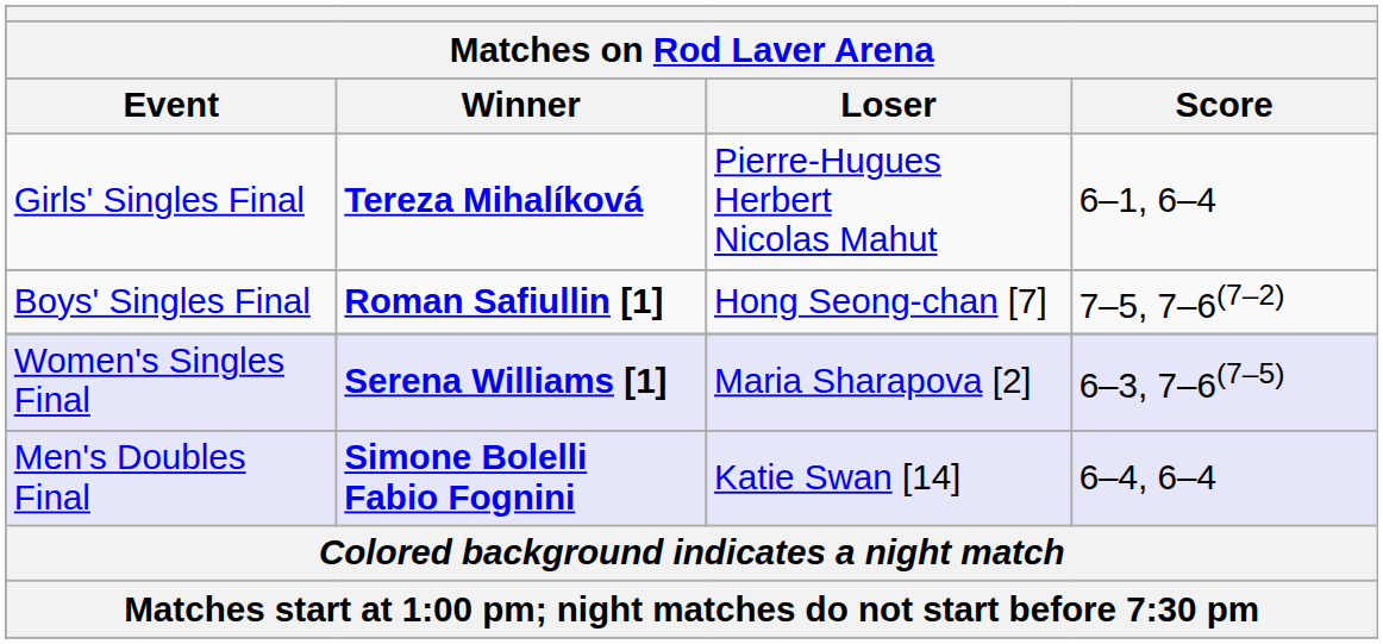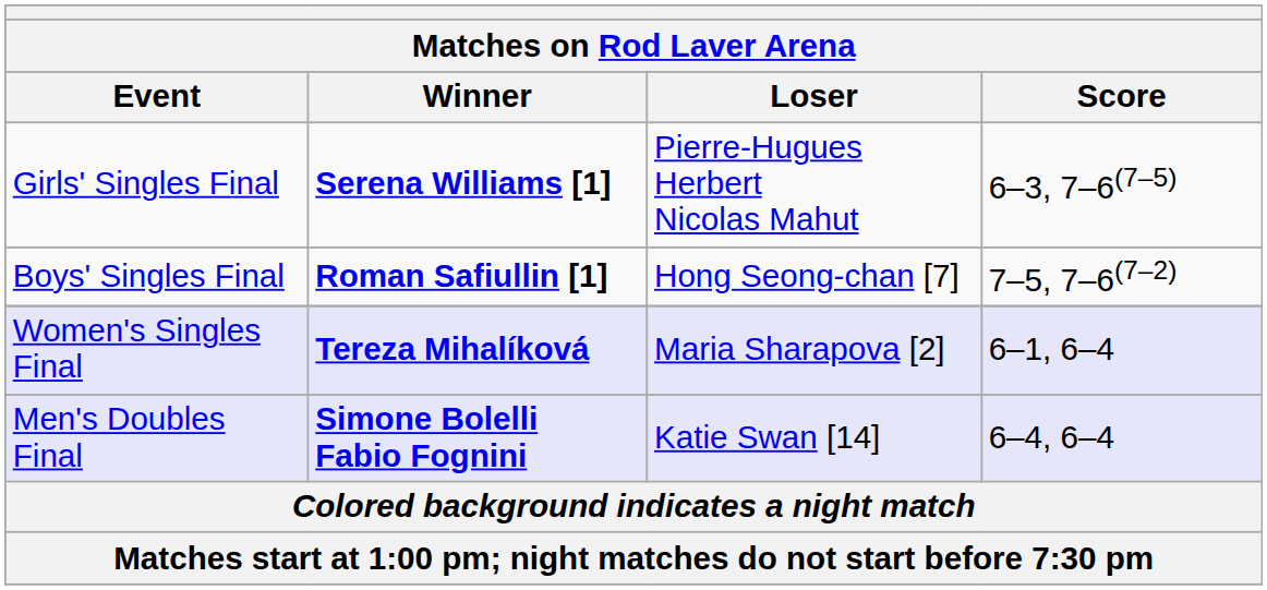Girls' Singles Final | Winner: Tereza Mihalíková -> Serena Williams [1]
Girls' Singles Final | Score: 6–1, 6–4 -> 6–3, 7–6(7–5)
Women's Singles Final | Winner: Serena Williams [1] -> Tereza Mihalíková
Women's Singles Final | Score: 6–3, 7–6(7–5) -> 6–1, 6–4
